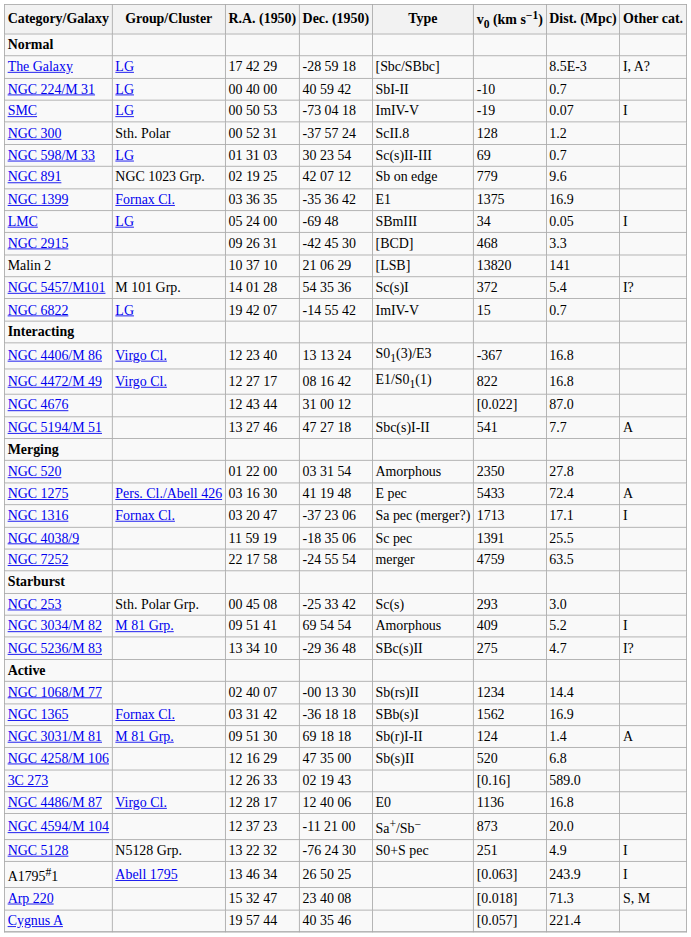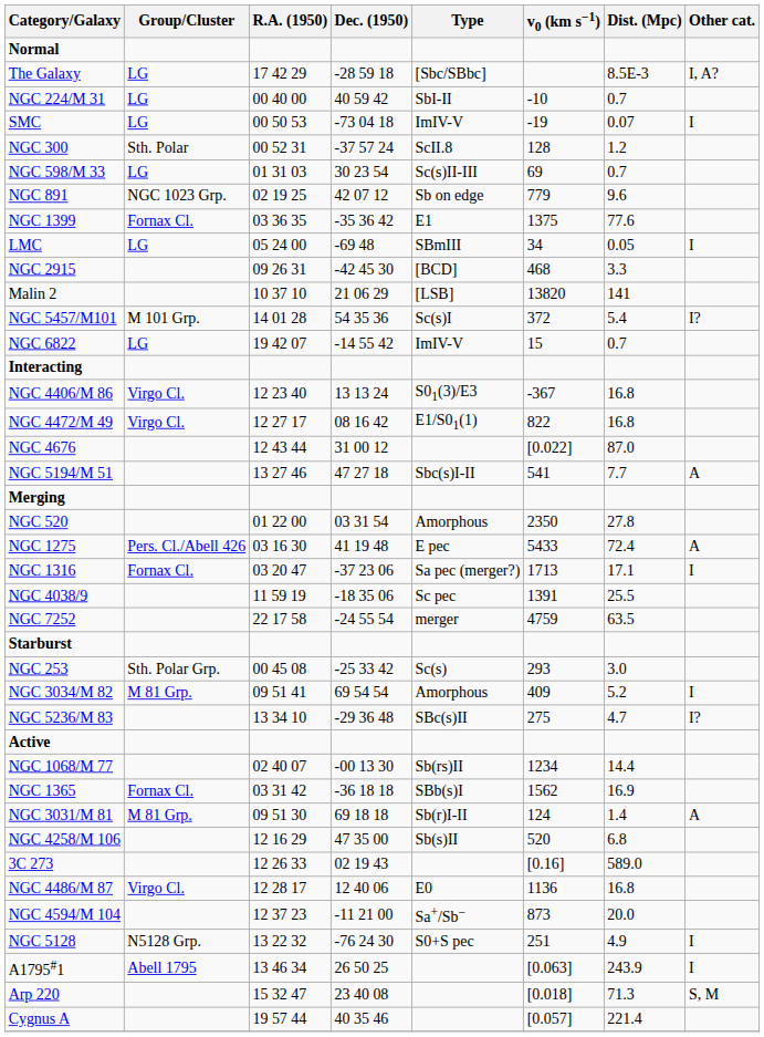NGC 1399 | Dist. (Mpc): 16.9 -> 77.6
